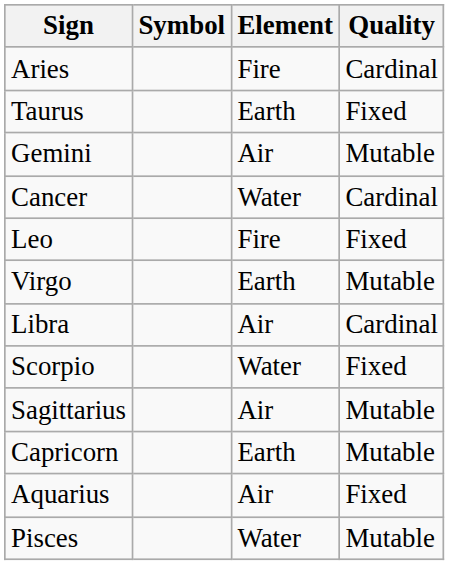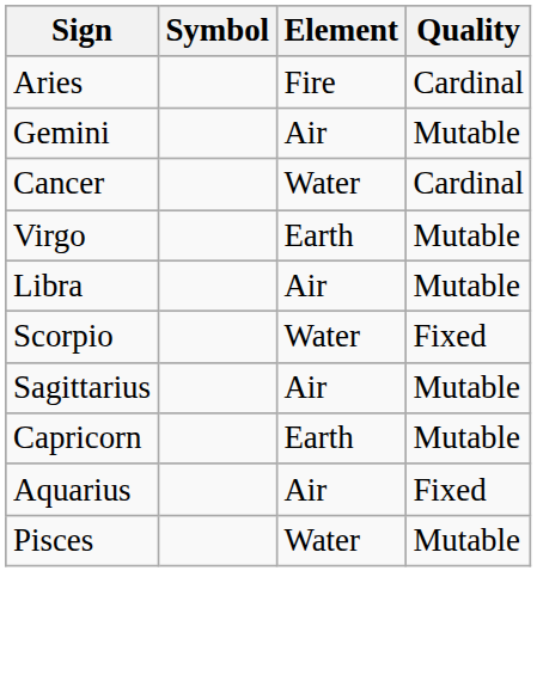- row: Taurus | Earth | Fixed
- row: Leo | Fire | Fixed
Libra | Quality: Cardinal -> Mutable
